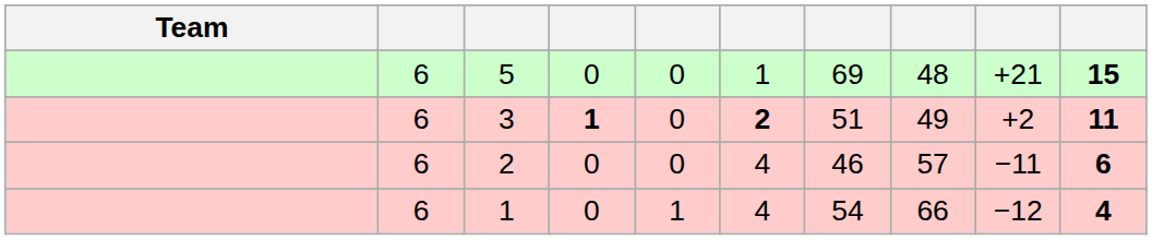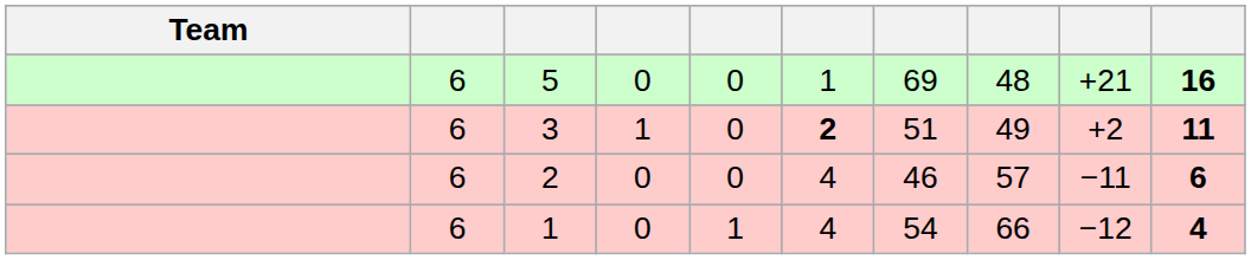5 | column 10: 15 -> 16
3 | column 4: bold -> normal
